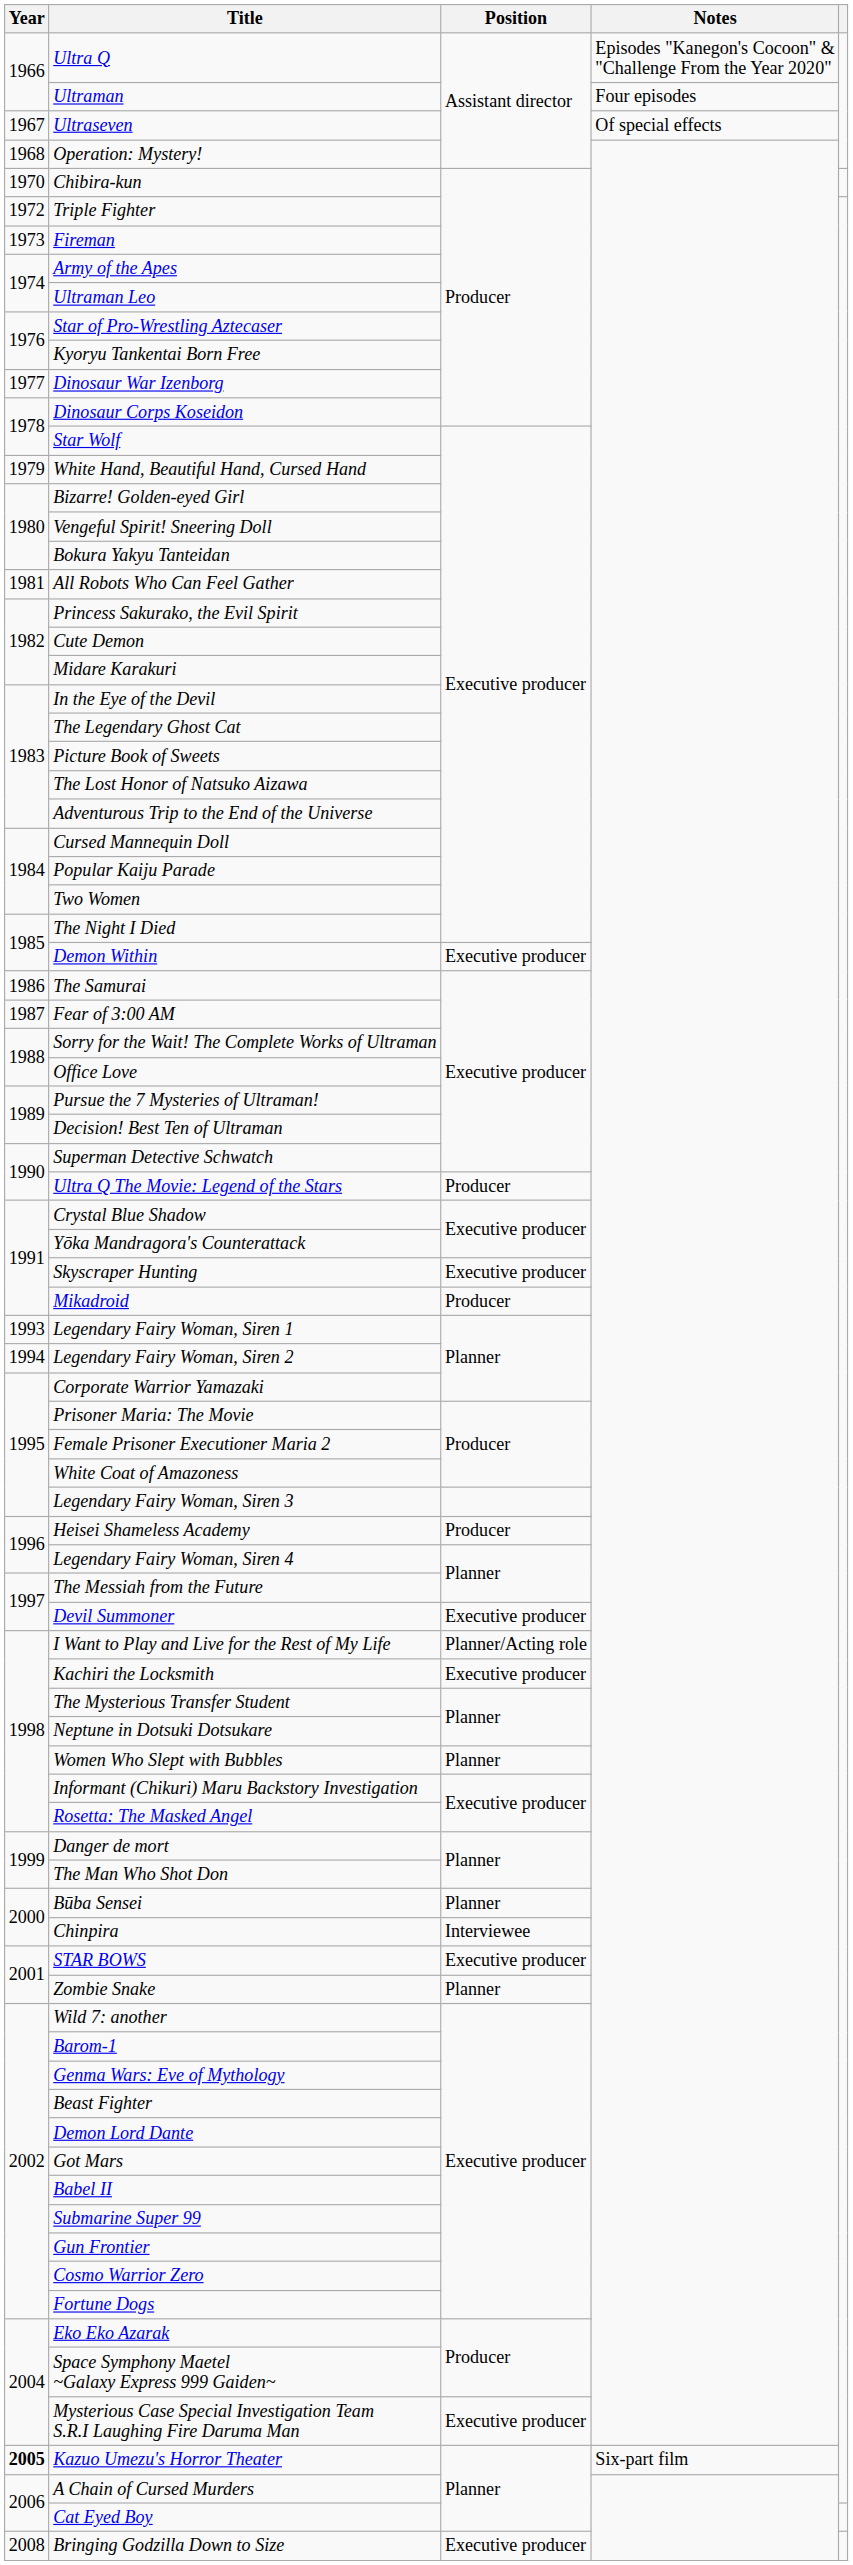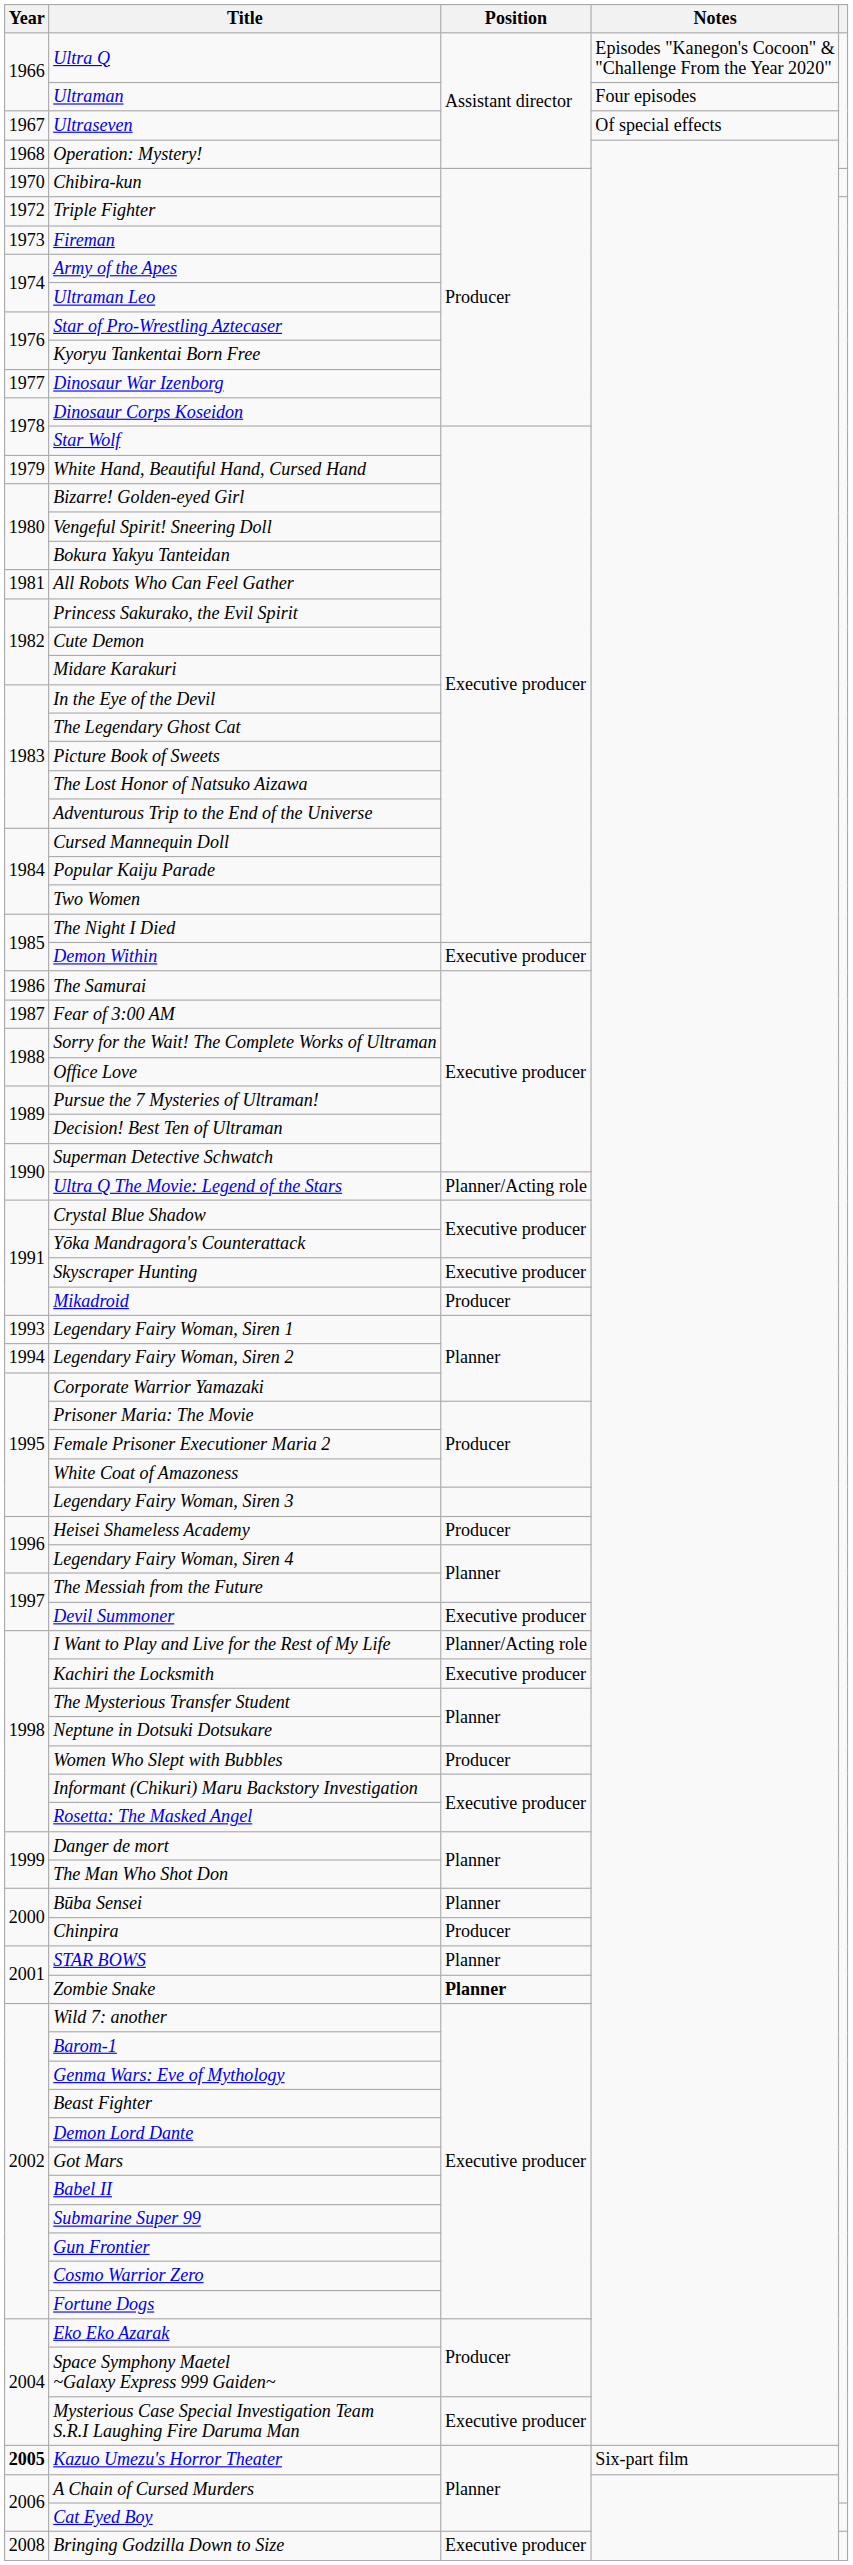Ultra Q The Movie: Legend of the Stars | Position: Producer -> Planner/Acting role
Women Who Slept with Bubbles | Position: Planner -> Producer
Chinpira | Position: Interviewee -> Producer
STAR BOWS | Position: Executive producer -> Planner
Zombie Snake | Position: normal -> bold
